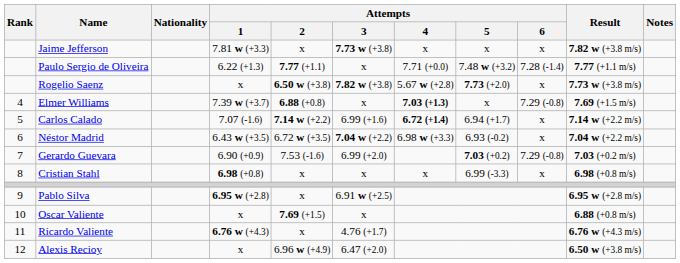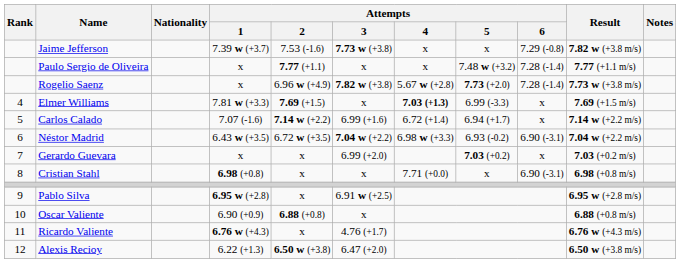Jaime Jefferson | Attempts / 1: 7.81 w (+3.3) -> 7.39 w (+3.7)
Jaime Jefferson | Attempts / 2: x -> 7.53 (-1.6)
Jaime Jefferson | Attempts / 6: x -> 7.29 (-0.8)
Paulo Sergio de Oliveira | Attempts / 1: 6.22 (+1.3) -> x
Paulo Sergio de Oliveira | Attempts / 4: 7.71 (+0.0) -> x
Rogelio Saenz | Attempts / 2: 6.50 w (+3.8) -> 6.96 w (+4.9)
Rogelio Saenz | Attempts / 6: x -> 7.28 (-1.4)
Elmer Williams | Attempts / 1: 7.39 w (+3.7) -> 7.81 w (+3.3)
Elmer Williams | Attempts / 2: 6.88 (+0.8) -> 7.69 (+1.5)
Elmer Williams | Attempts / 5: x -> 6.99 (-3.3)
Elmer Williams | Attempts / 6: 7.29 (-0.8) -> x
Carlos Calado | Attempts / 4: bold -> normal
Néstor Madrid | Attempts / 6: x -> 6.90 (-3.1)
Gerardo Guevara | Attempts / 1: 6.90 (+0.9) -> x
Gerardo Guevara | Attempts / 2: 7.53 (-1.6) -> x
Gerardo Guevara | Attempts / 6: 7.29 (-0.8) -> x
Cristian Stahl | Attempts / 4: x -> 7.71 (+0.0)
Cristian Stahl | Attempts / 5: 6.99 (-3.3) -> x
Cristian Stahl | Attempts / 6: x -> 6.90 (-3.1)
Oscar Valiente | Attempts / 1: x -> 6.90 (+0.9)
Oscar Valiente | Attempts / 2: 7.69 (+1.5) -> 6.88 (+0.8)
Alexis Recioy | Attempts / 1: x -> 6.22 (+1.3)
Alexis Recioy | Attempts / 2: 6.96 w (+4.9) -> 6.50 w (+3.8)
